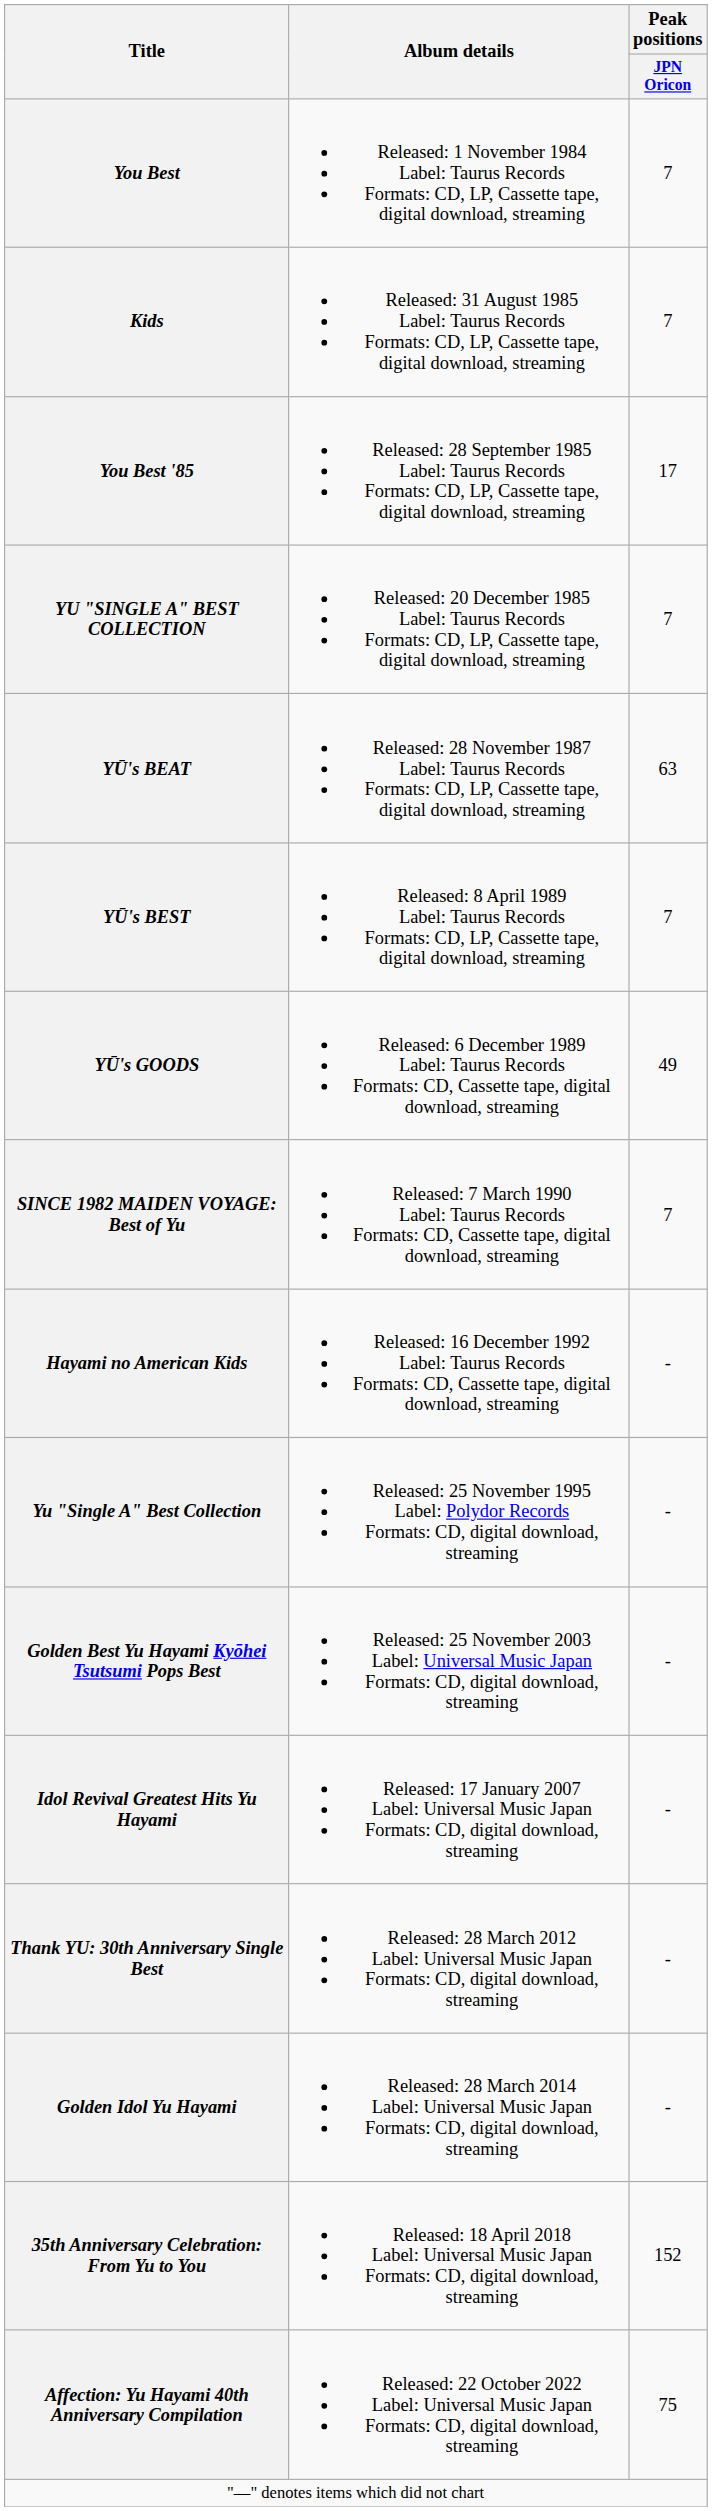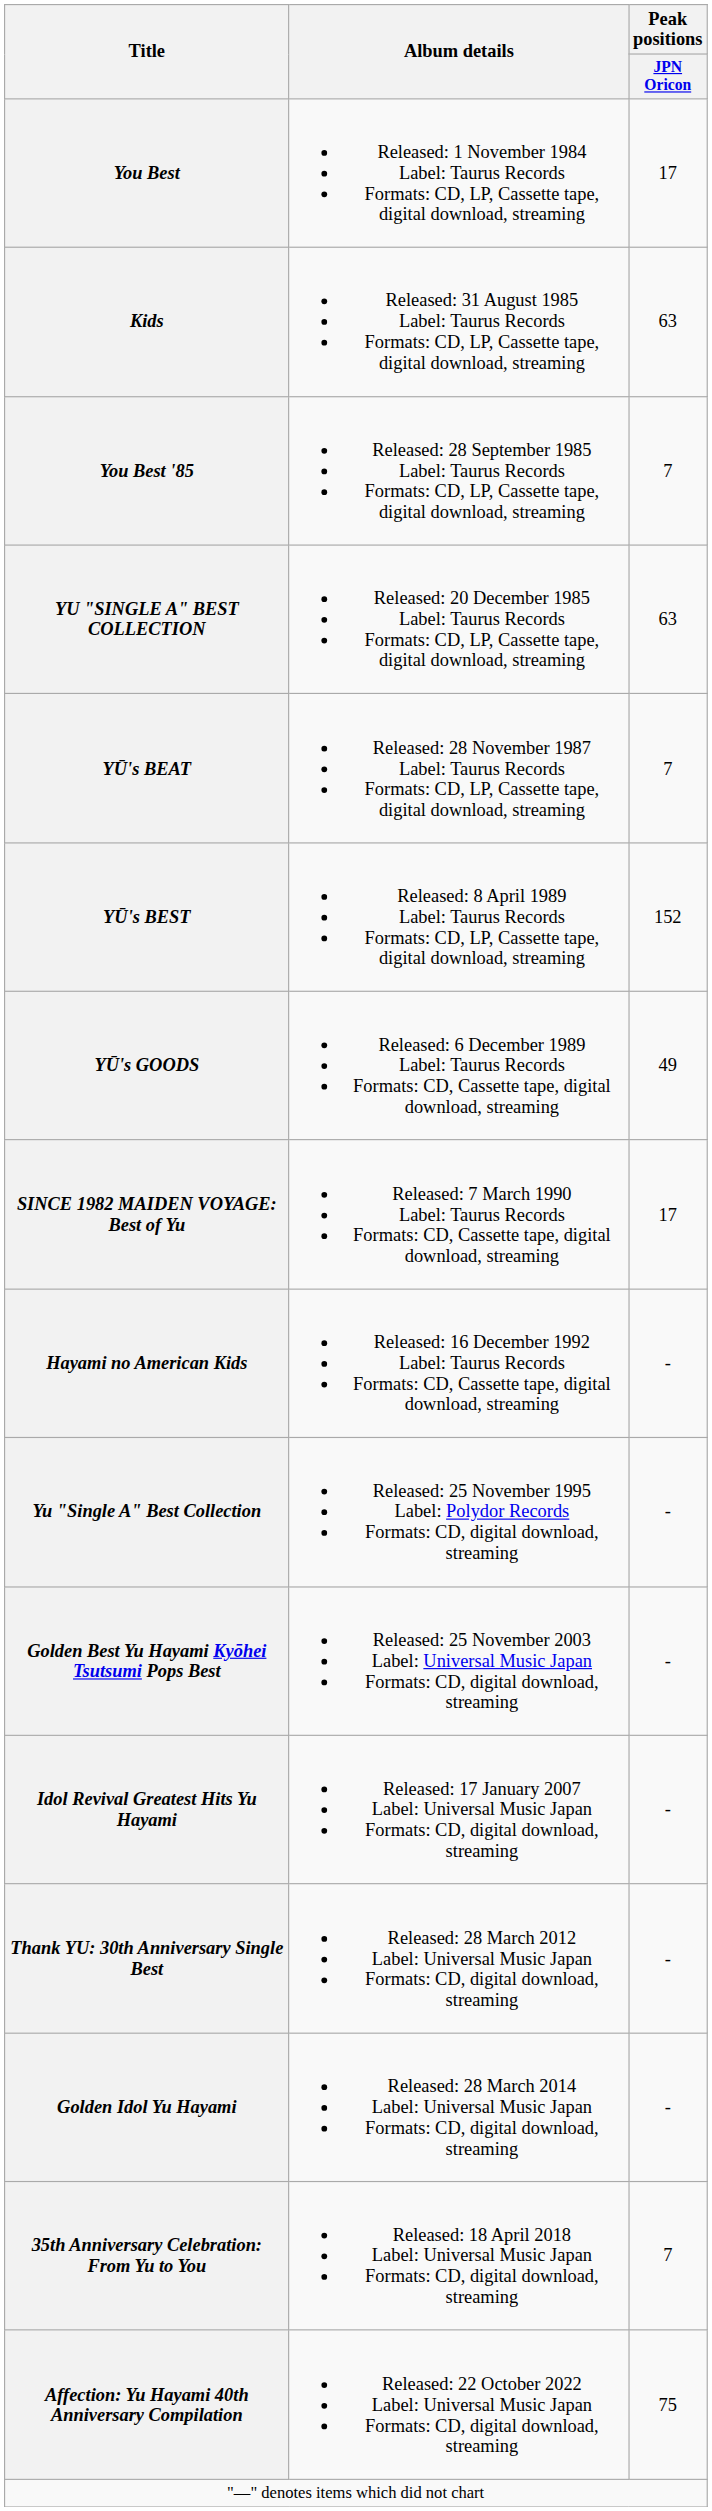You Best | Peak positions / JPN Oricon: 7 -> 17
Kids | Peak positions / JPN Oricon: 7 -> 63
You Best '85 | Peak positions / JPN Oricon: 17 -> 7
YU "SINGLE A" BEST COLLECTION | Peak positions / JPN Oricon: 7 -> 63
YŪ's BEAT | Peak positions / JPN Oricon: 63 -> 7
YŪ's BEST | Peak positions / JPN Oricon: 7 -> 152
SINCE 1982 MAIDEN VOYAGE: Best of Yu | Peak positions / JPN Oricon: 7 -> 17
35th Anniversary Celebration: From Yu to You | Peak positions / JPN Oricon: 152 -> 7
